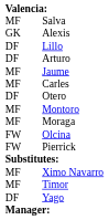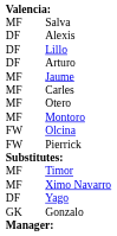Alexis | column 1: GK -> DF
Otero | column 1: DF -> MF
- row: MF | Moraga
rows swapped: Timor <-> Ximo Navarro
+ row: GK | Gonzalo
